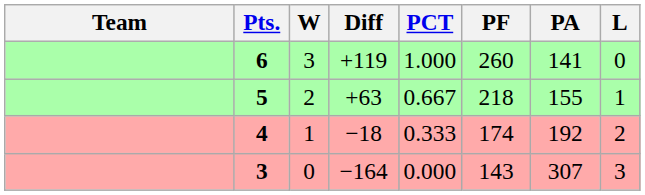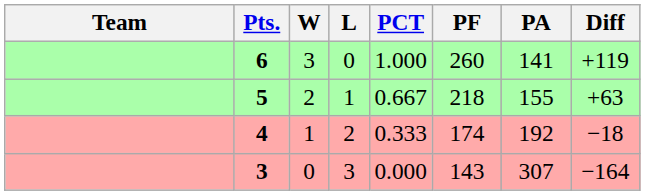columns swapped: L <-> Diff
